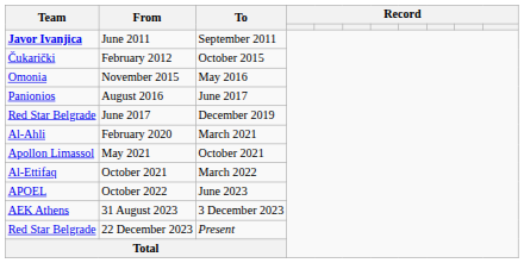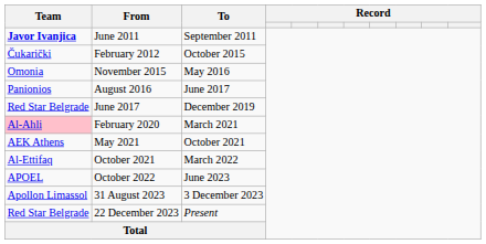February 2020 | Team: no background -> pink background
May 2021 | Team: Apollon Limassol -> AEK Athens
31 August 2023 | Team: AEK Athens -> Apollon Limassol
